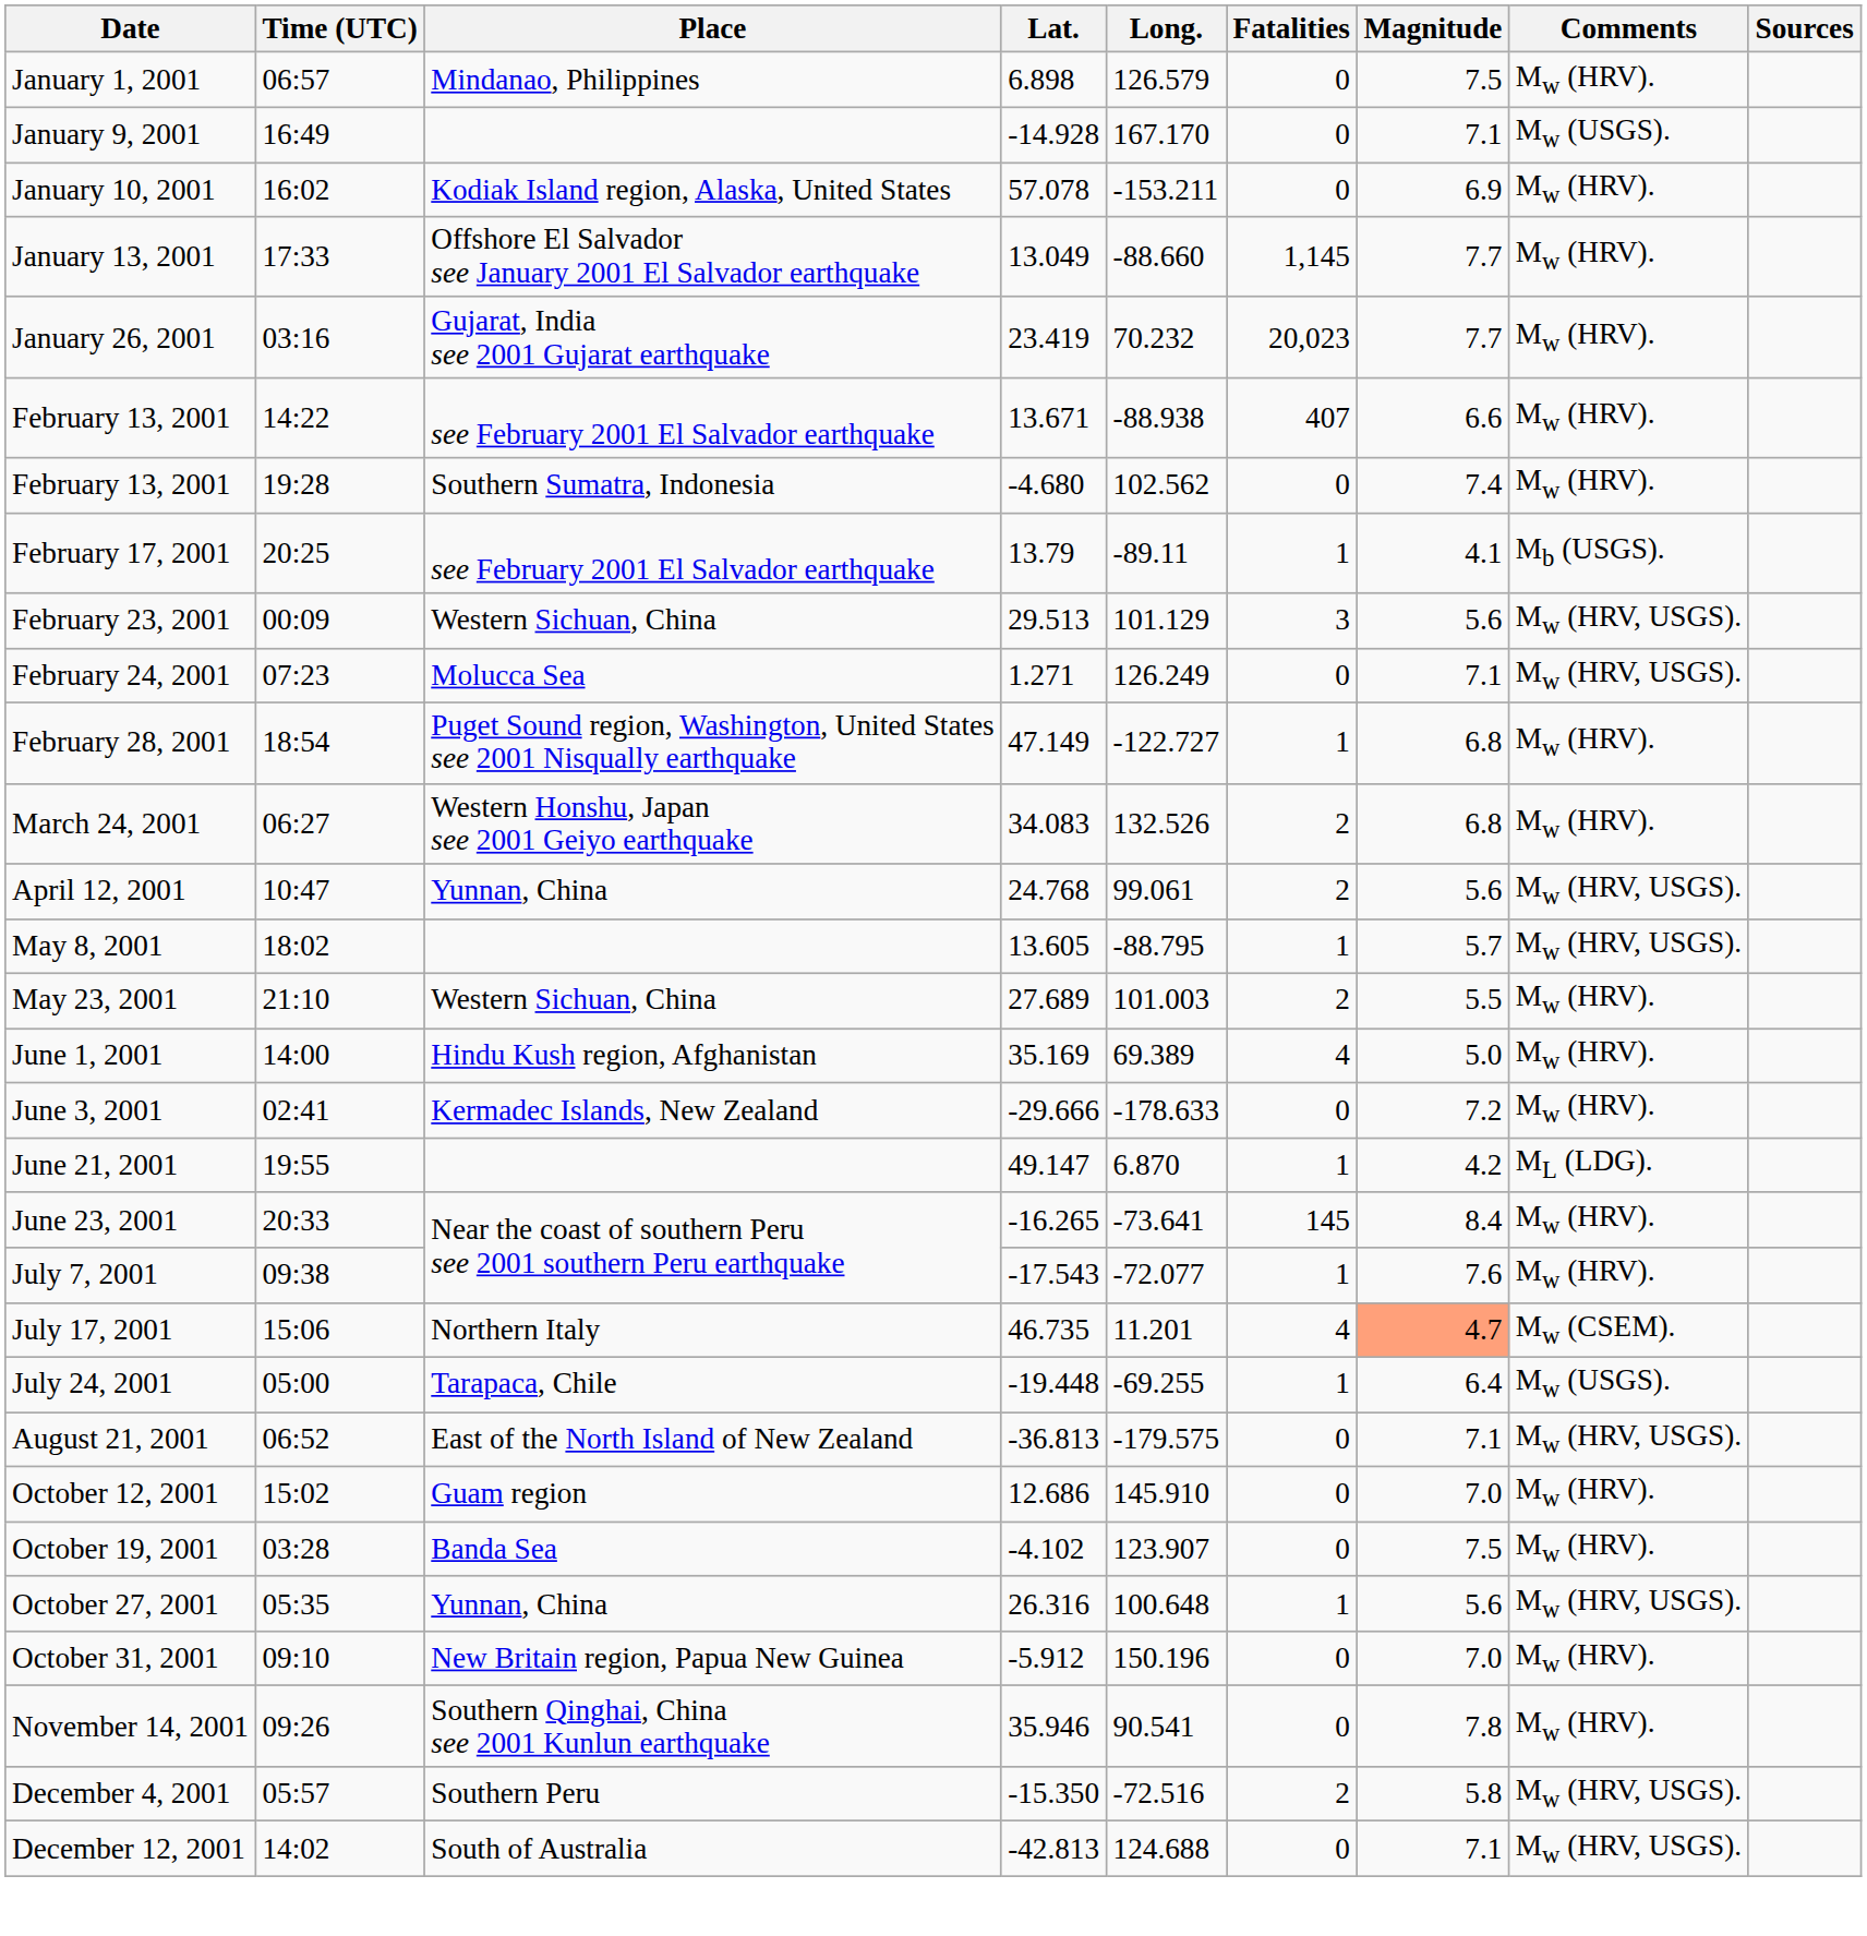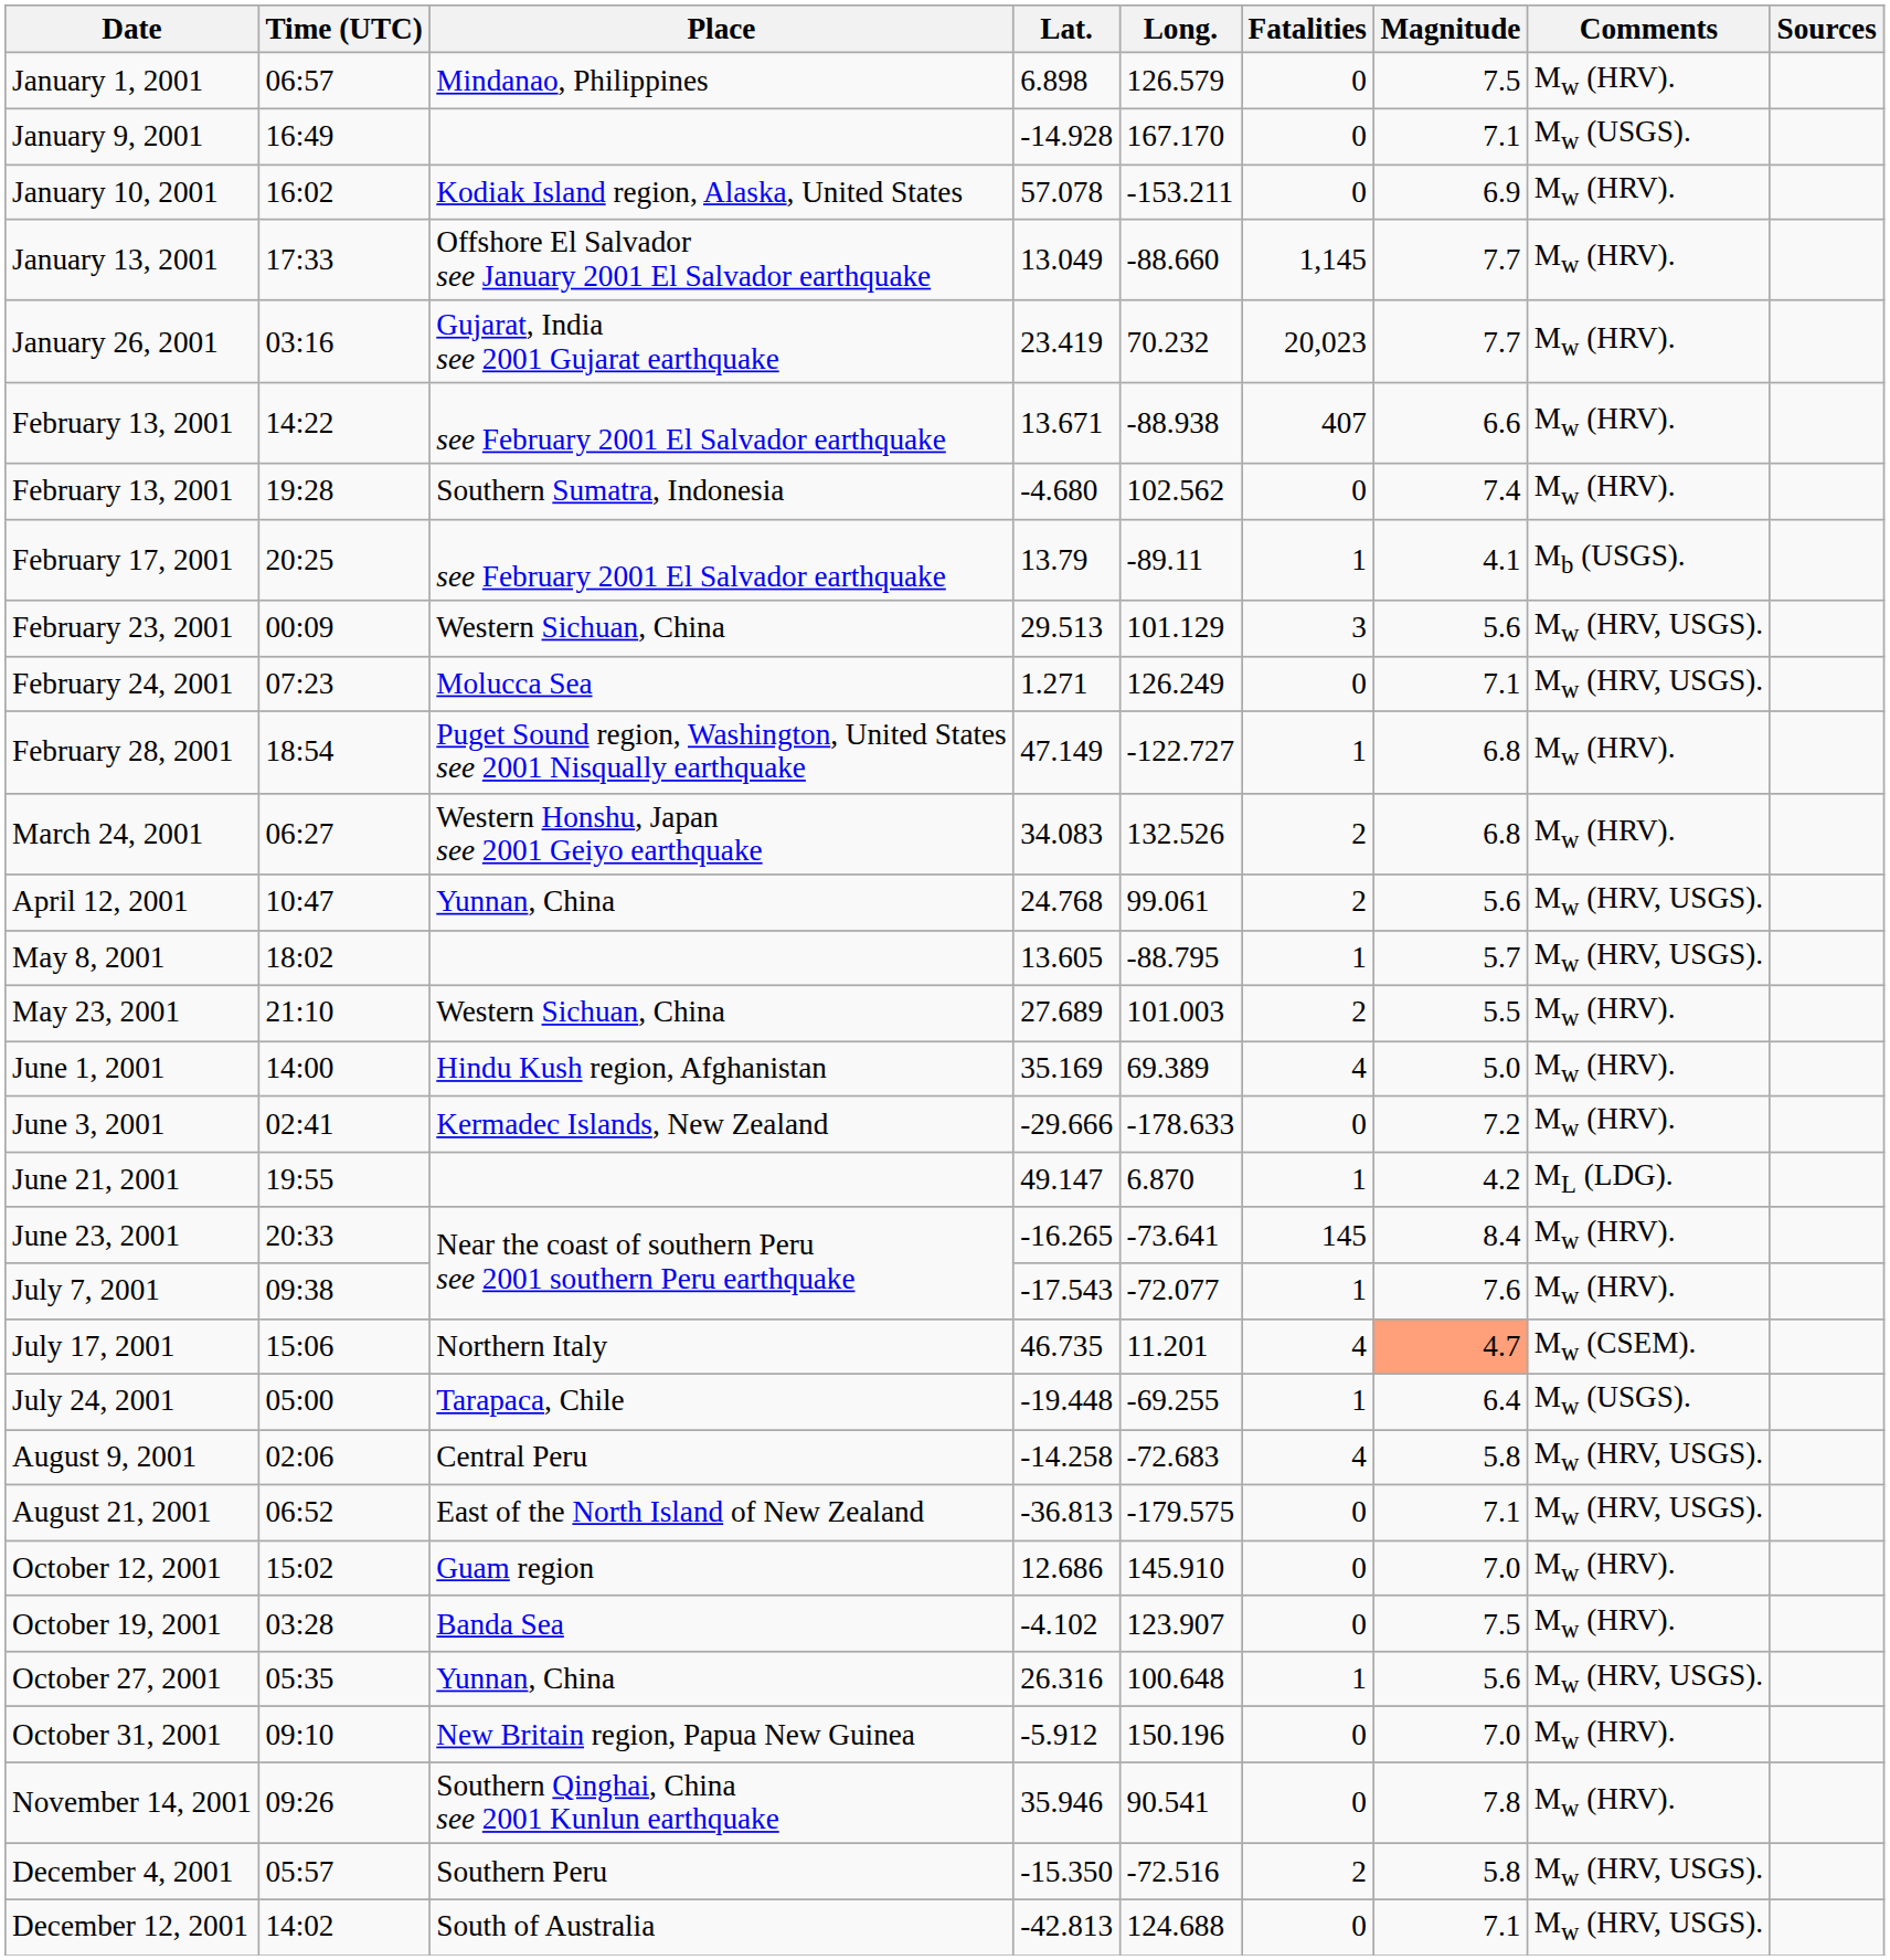+ row: August 9, 2001 | 02:06 | Central Peru | -14.258 | -72.683 | 4 | 5.8 | Mw (HRV, USGS).
